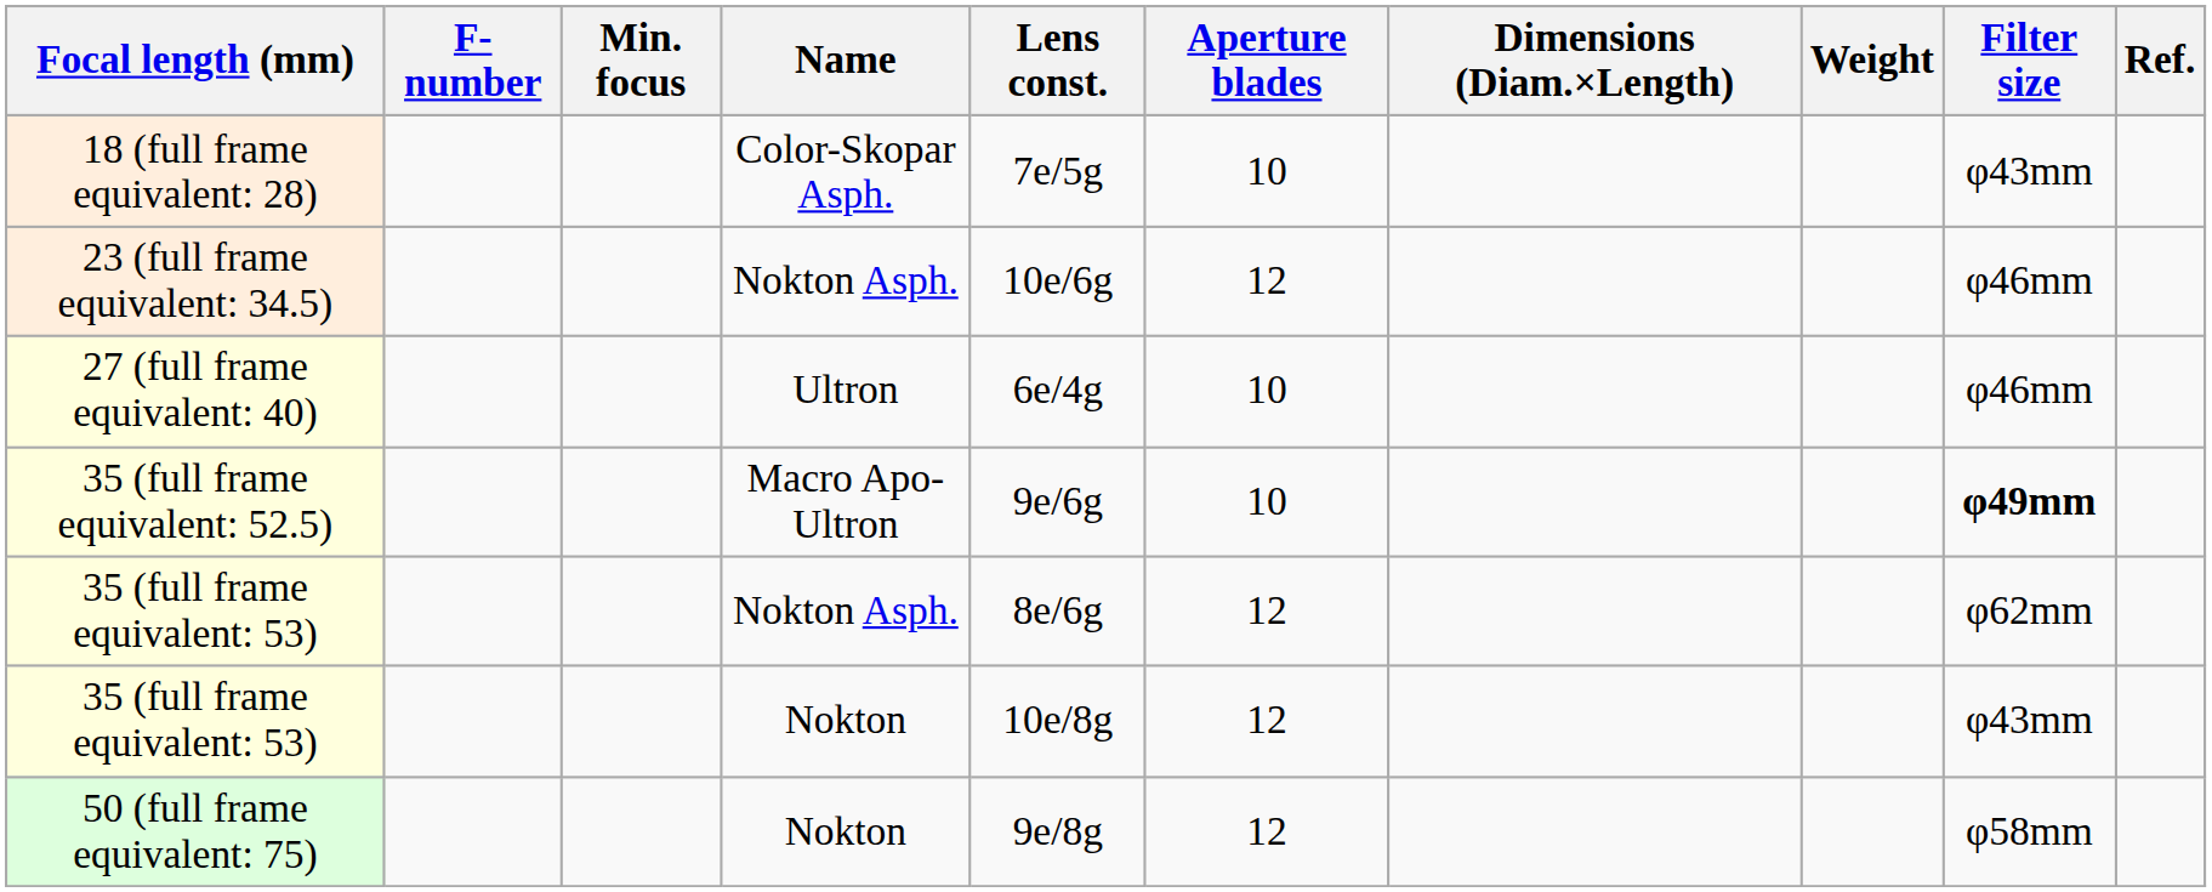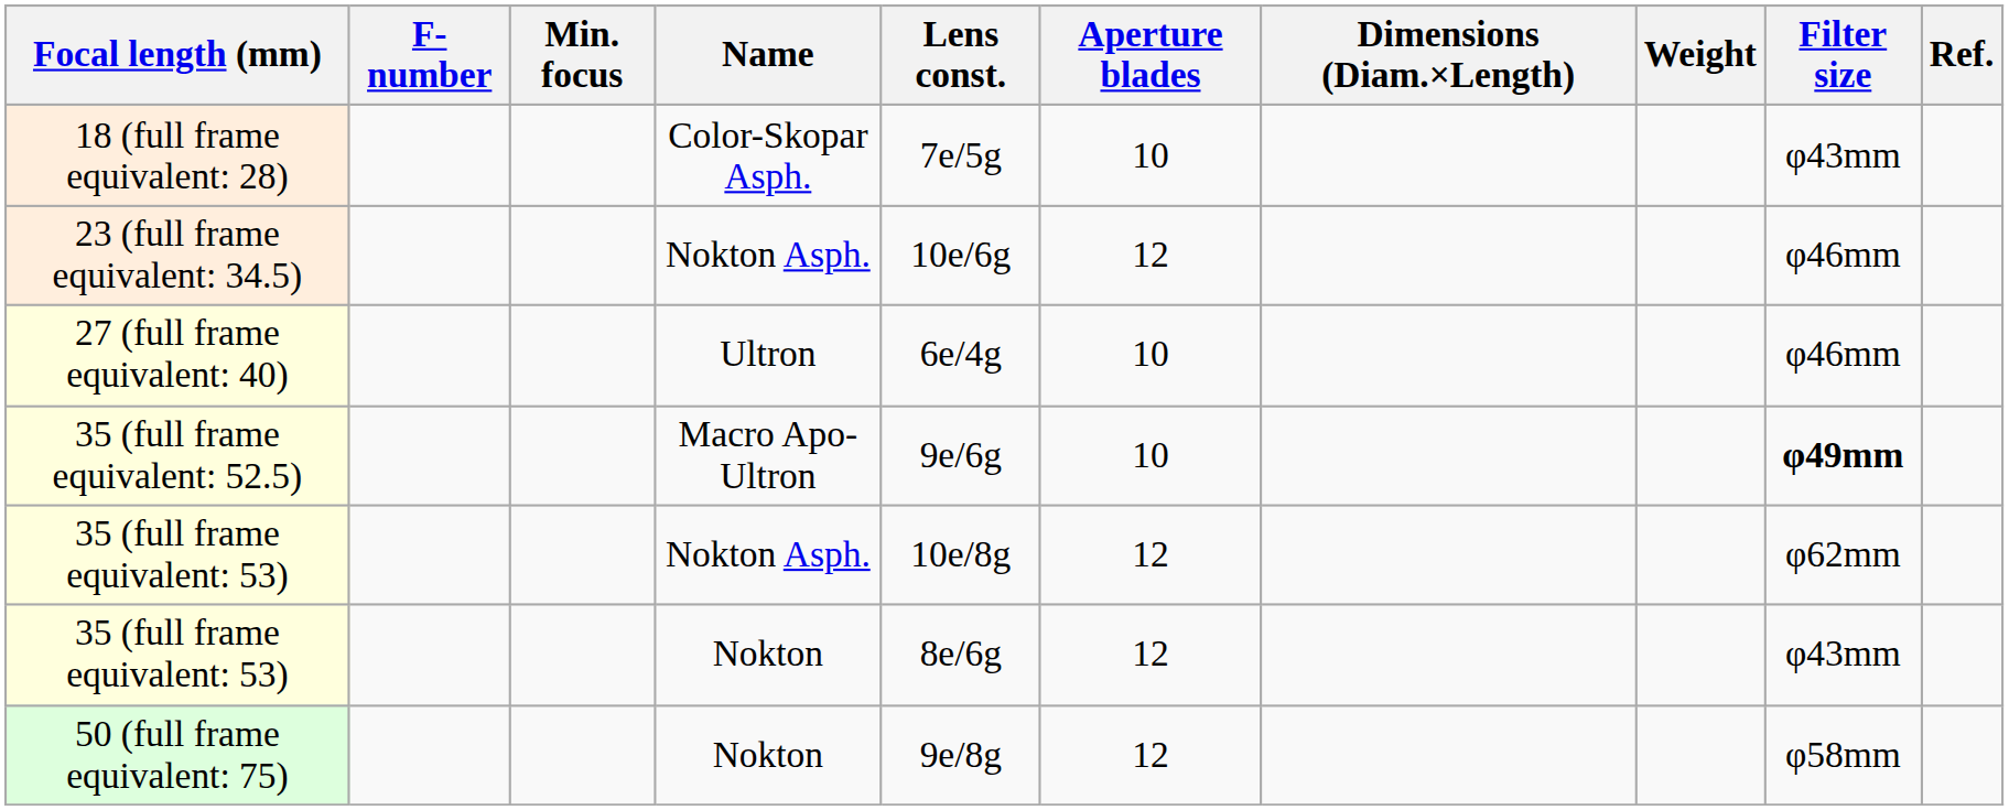35 (full frame equivalent: 53) / Nokton Asph. | Lens const.: 8e/6g -> 10e/8g
35 (full frame equivalent: 53) / Nokton | Lens const.: 10e/8g -> 8e/6g
